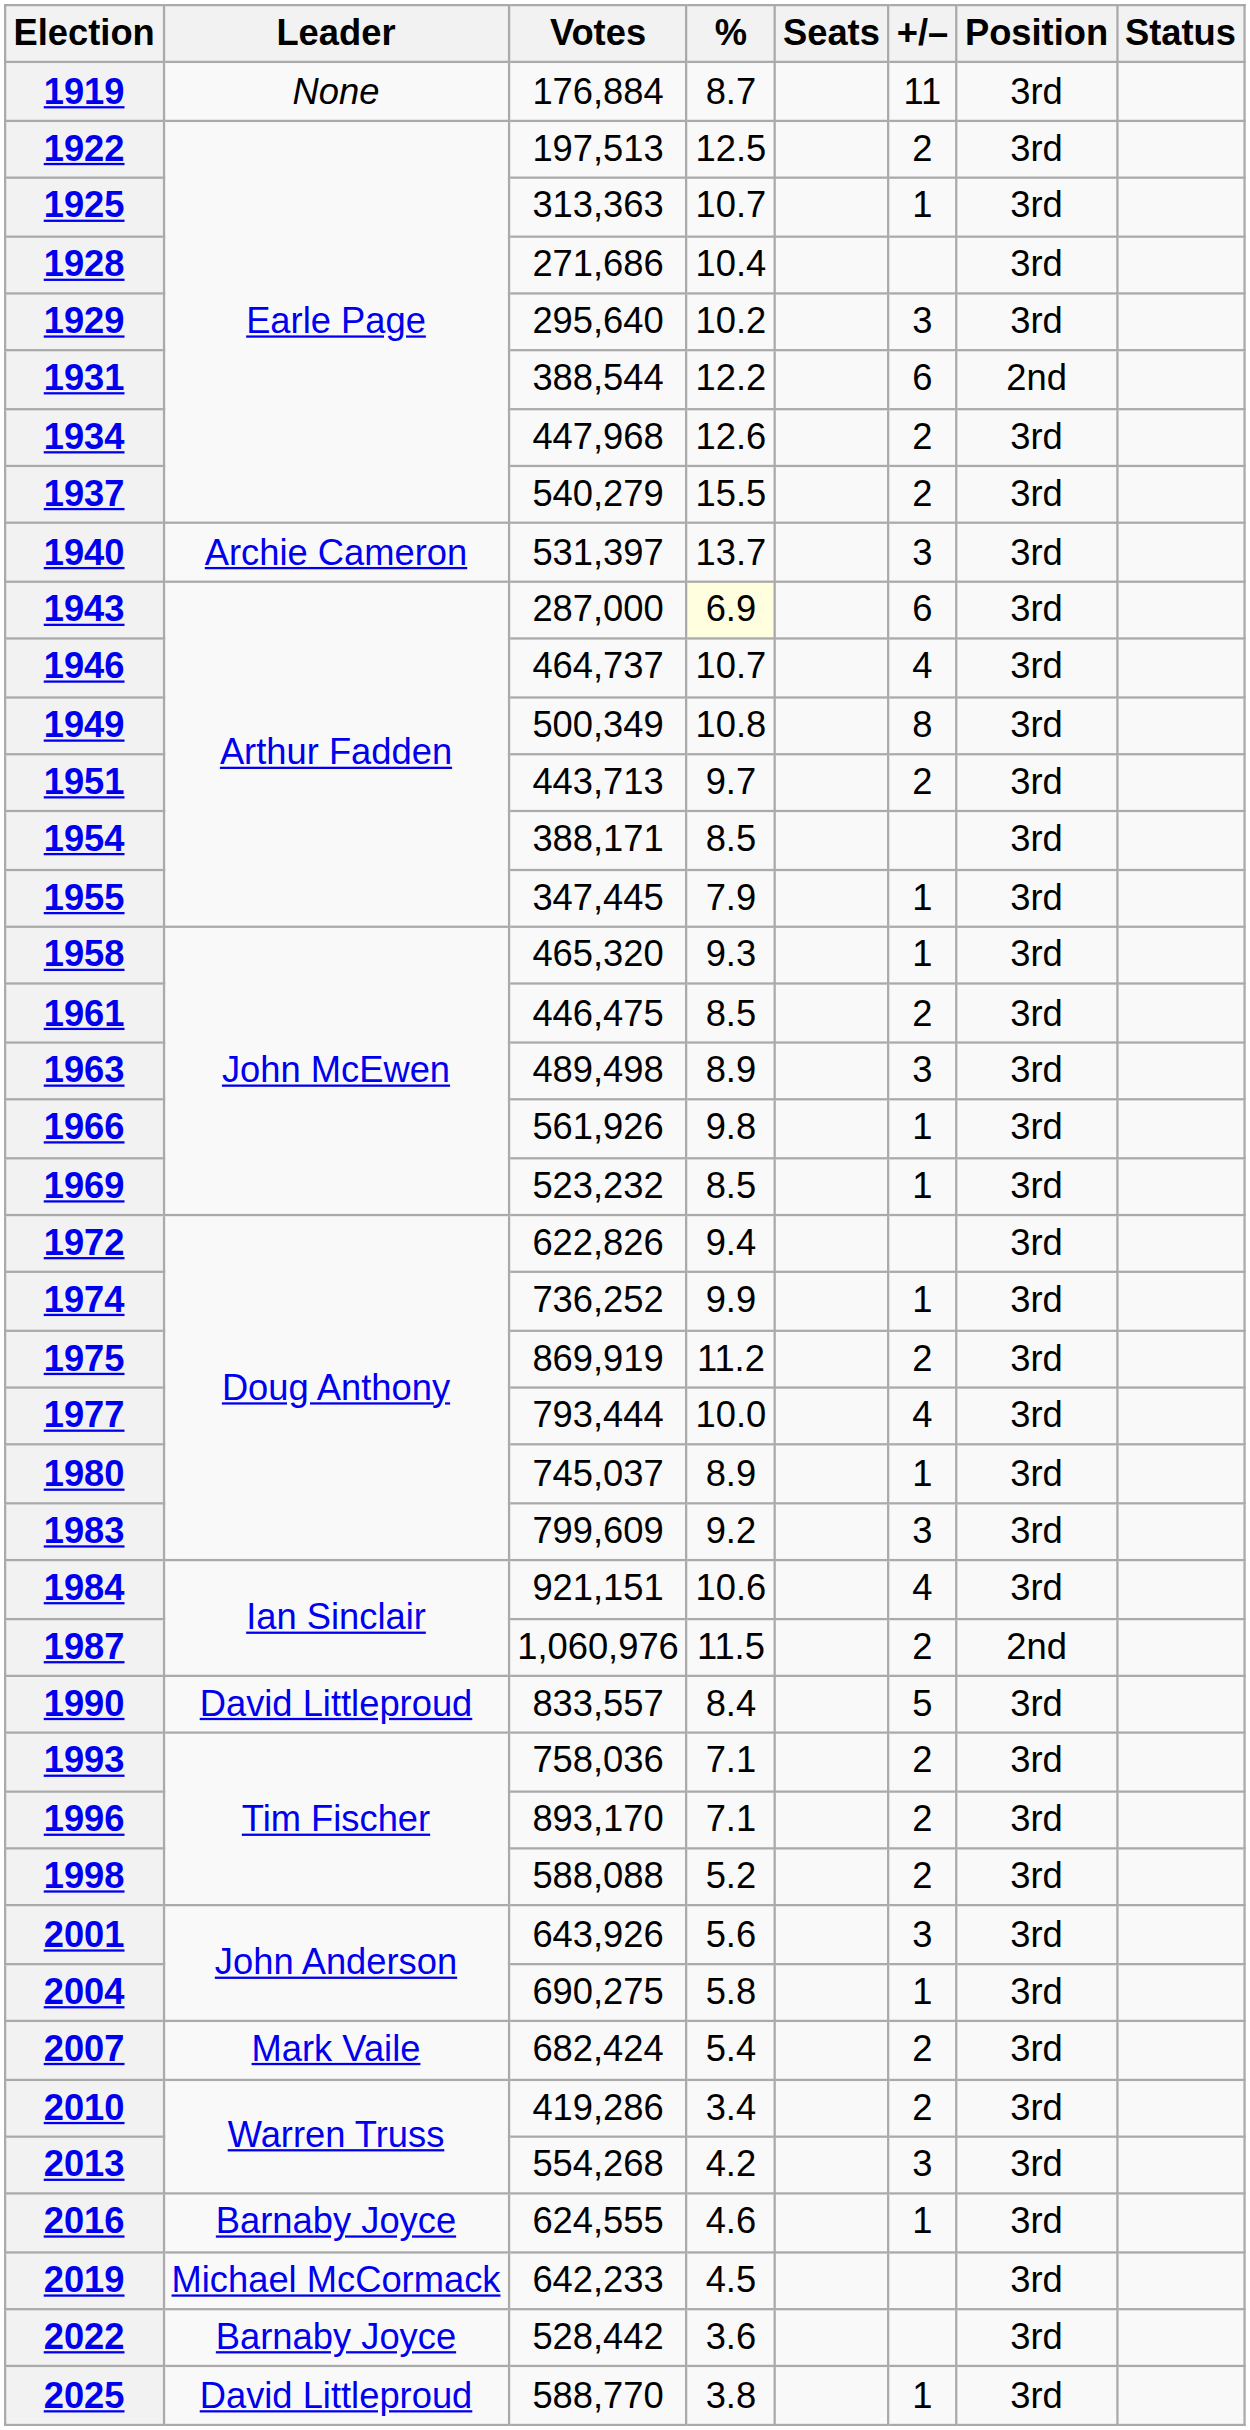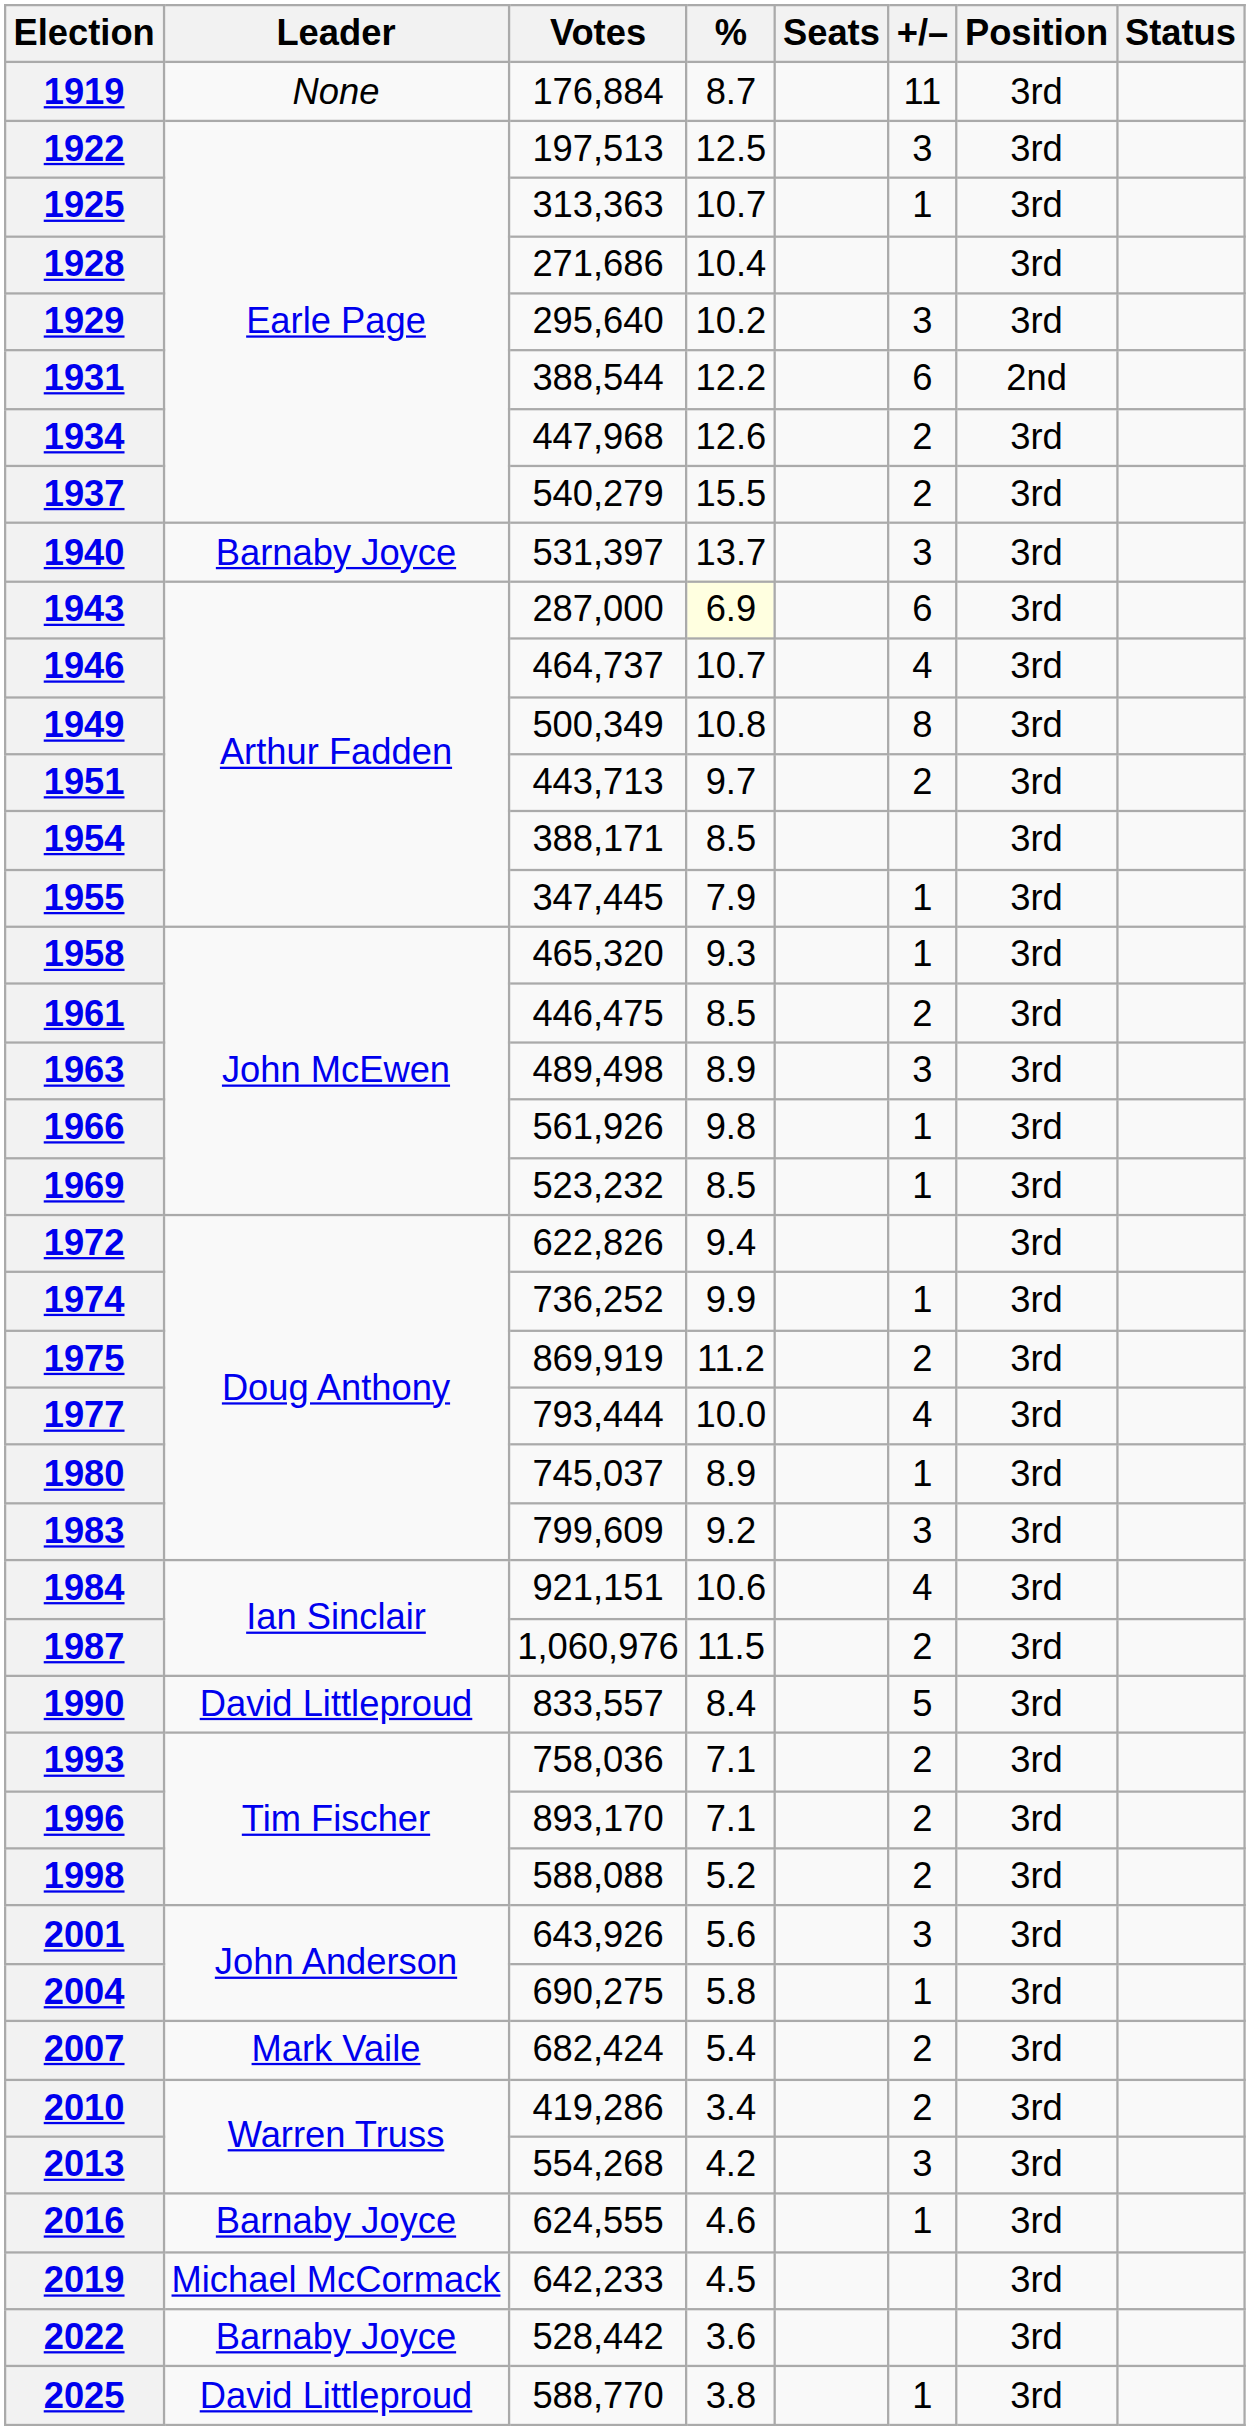1922 | +/–: 2 -> 3
1940 | Leader: Archie Cameron -> Barnaby Joyce
1987 | Position: 2nd -> 3rd
